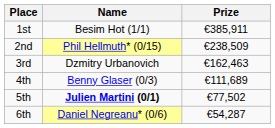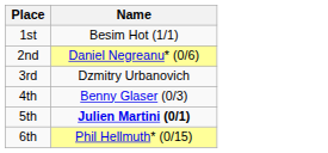- column: Prize | €385,911 | €238,509 | €162,463 | €111,689 | €77,502 | €54,287
2nd | Name: Phil Hellmuth* (0/15) -> Daniel Negreanu* (0/6)
6th | Name: Daniel Negreanu* (0/6) -> Phil Hellmuth* (0/15)
